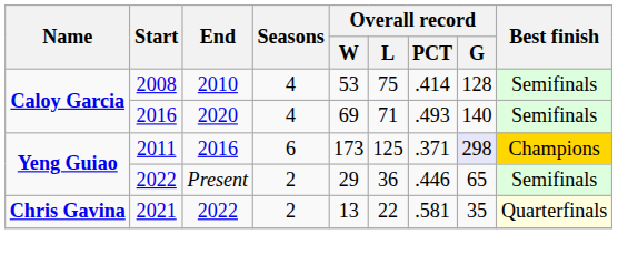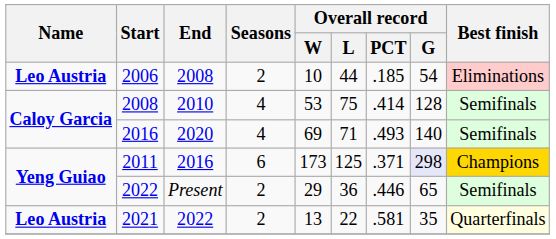+ row: Leo Austria | 2006 | 2008 | 2 | 10 | 44 | .185 | 54 | Eliminations
2021 | Name: Chris Gavina -> Leo Austria
